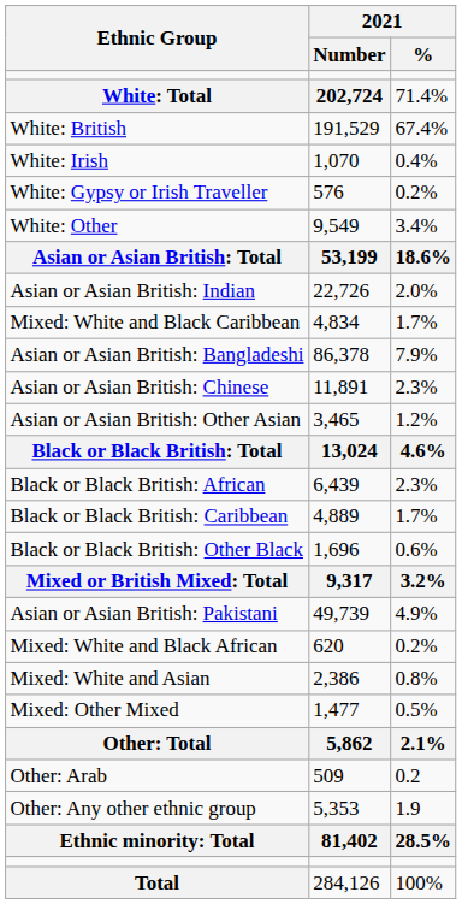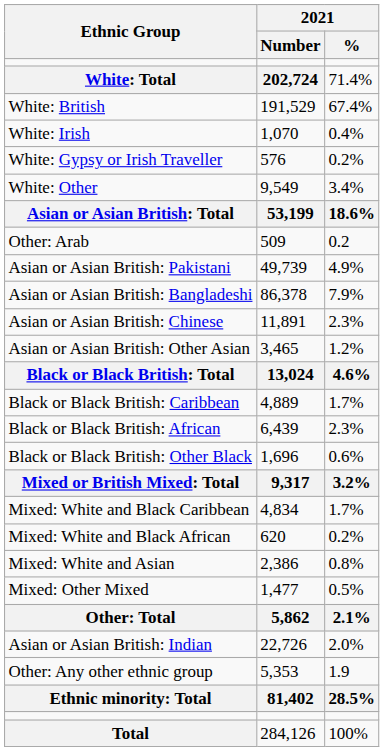rows swapped: Asian or Asian British: Indian <-> Other: Arab
rows swapped: Asian or Asian British: Pakistani <-> Mixed: White and Black Caribbean
rows swapped: Black or Black British: African <-> Black or Black British: Caribbean
